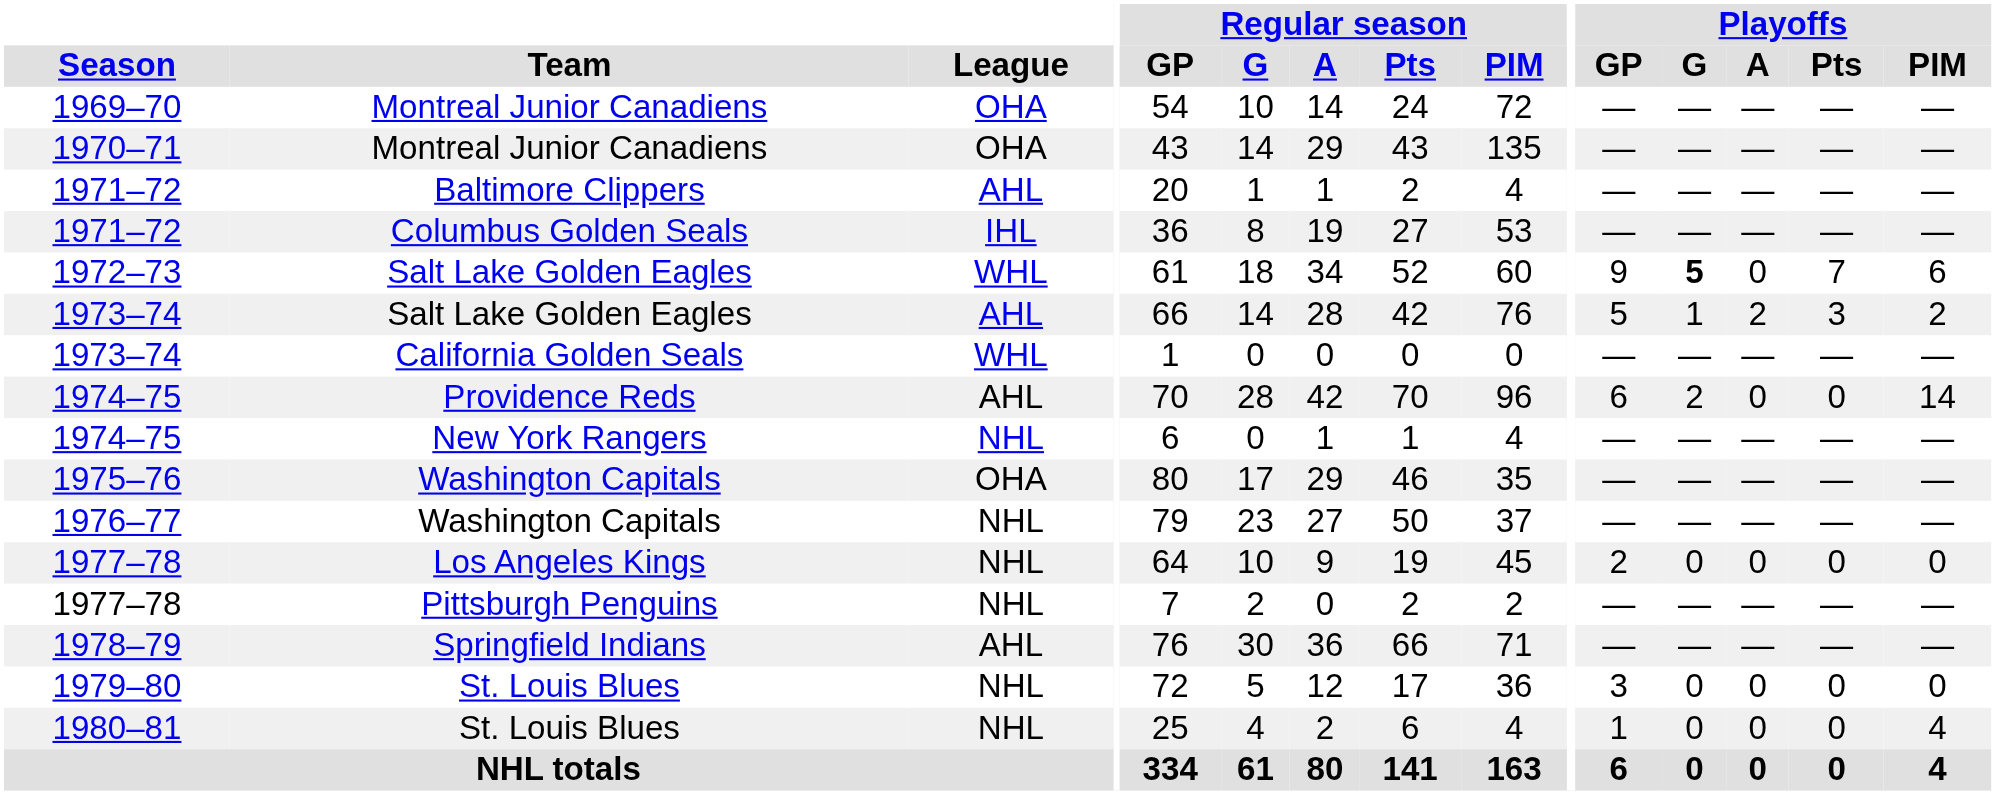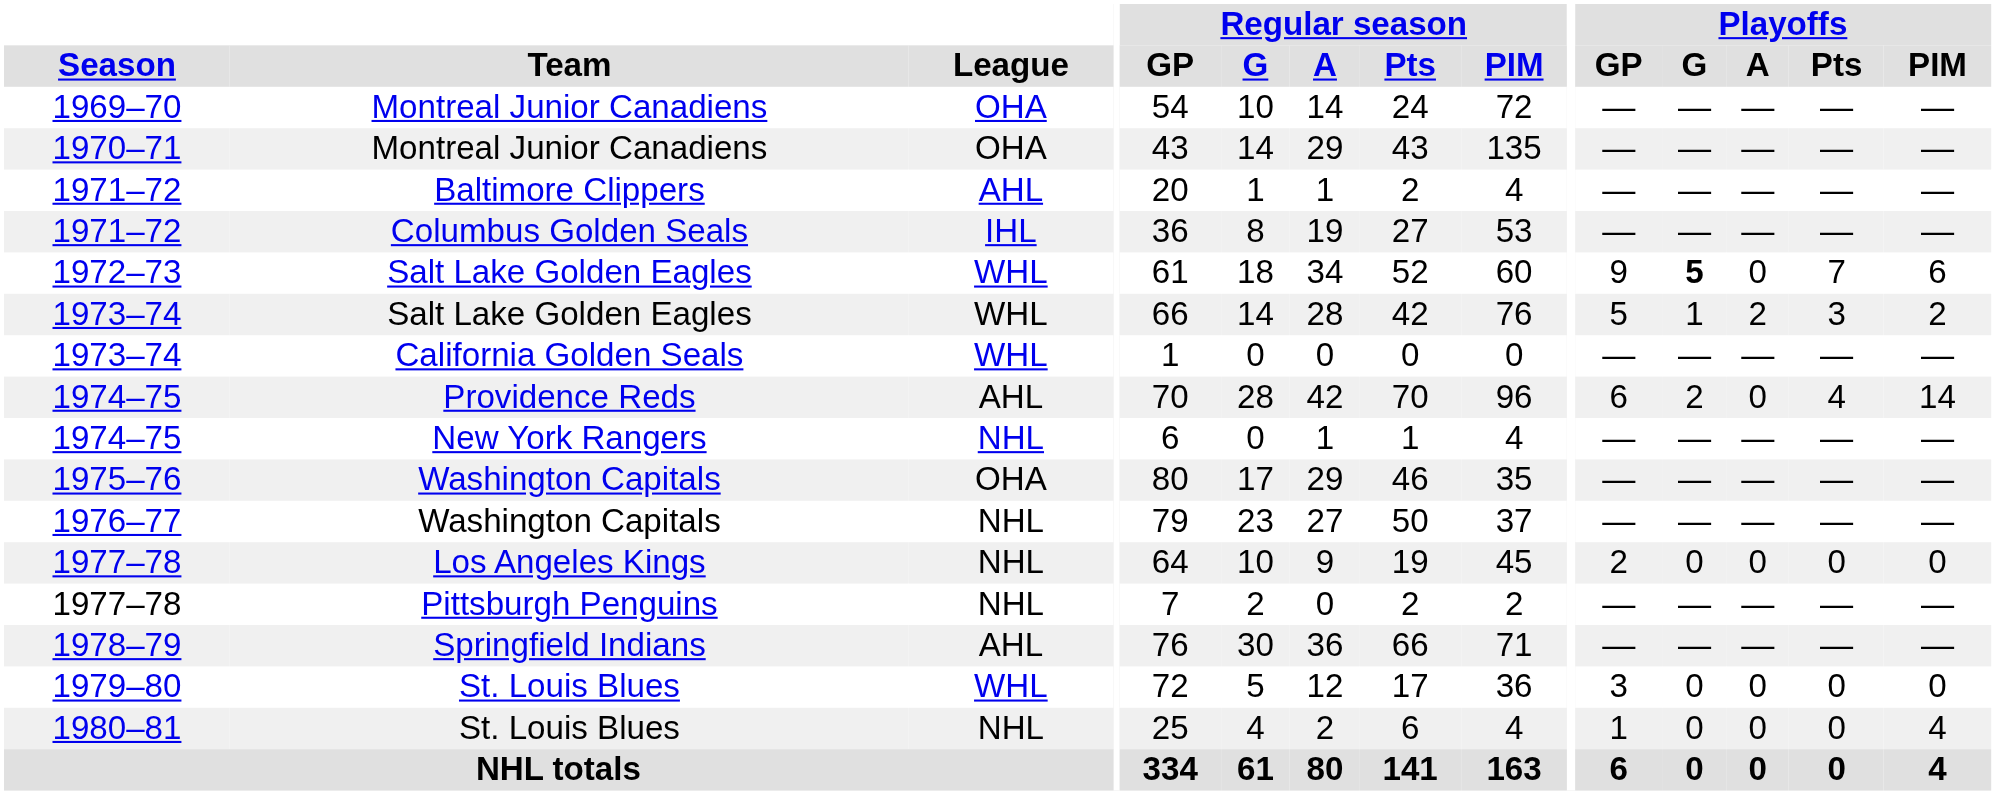1973–74 / Salt Lake Golden Eagles | League: AHL -> WHL
1974–75 / Providence Reds | Playoffs / Pts: 0 -> 4
1979–80 | League: NHL -> WHL
